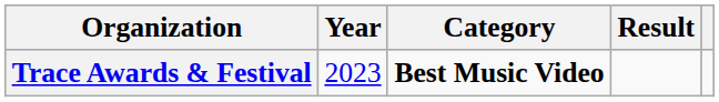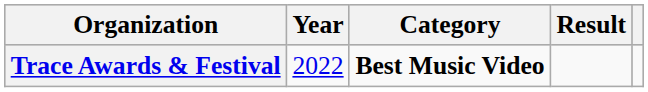Trace Awards & Festival | Year: 2023 -> 2022
